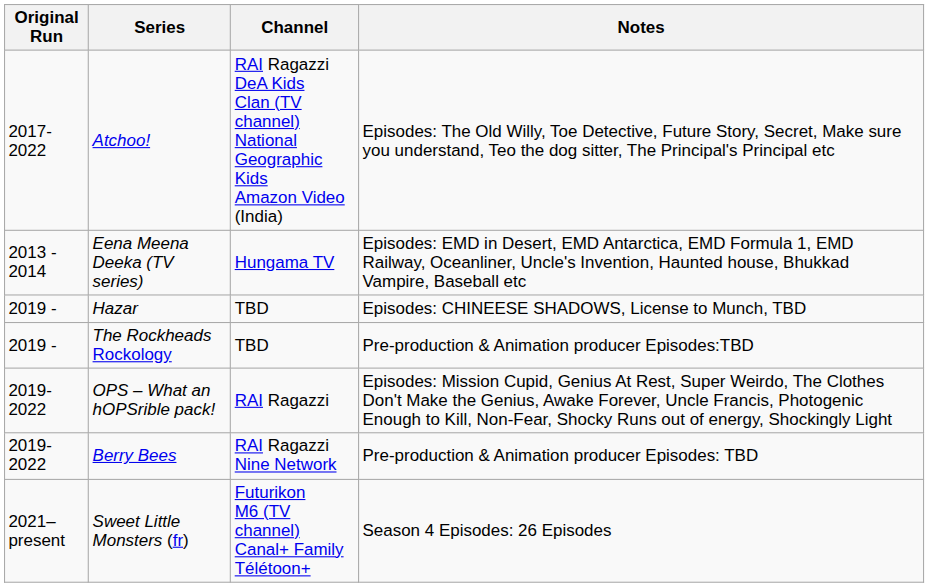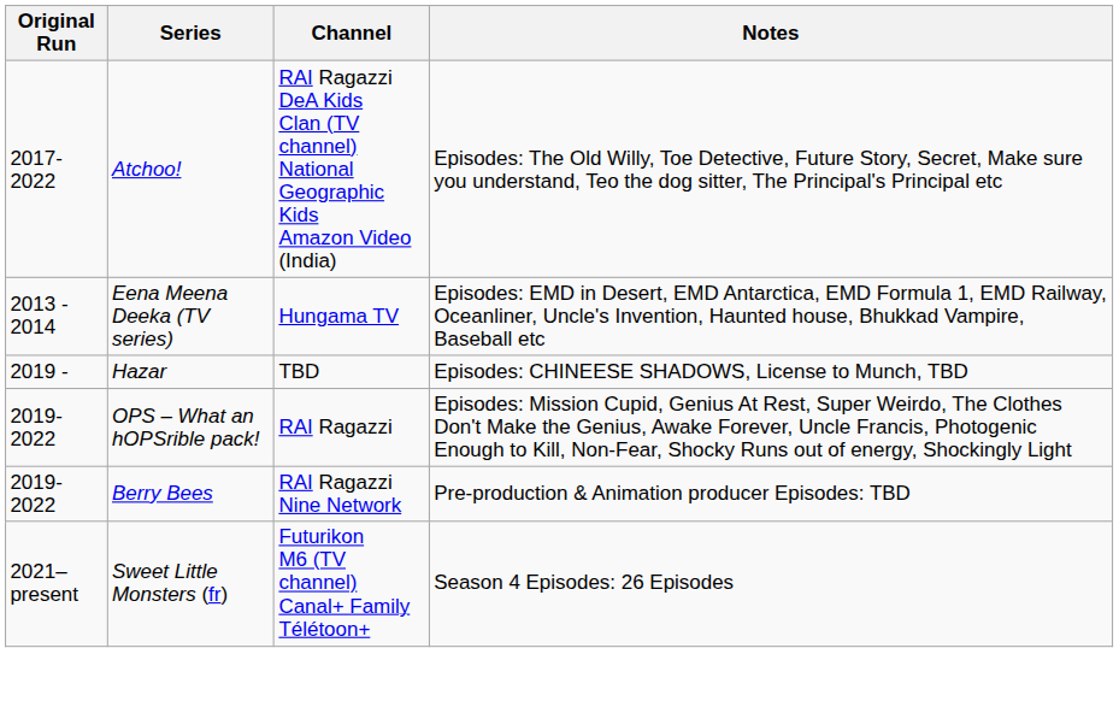- row: 2019 - | The Rockheads Rockology | TBD | Pre-production & Animation producer Episodes:TBD
